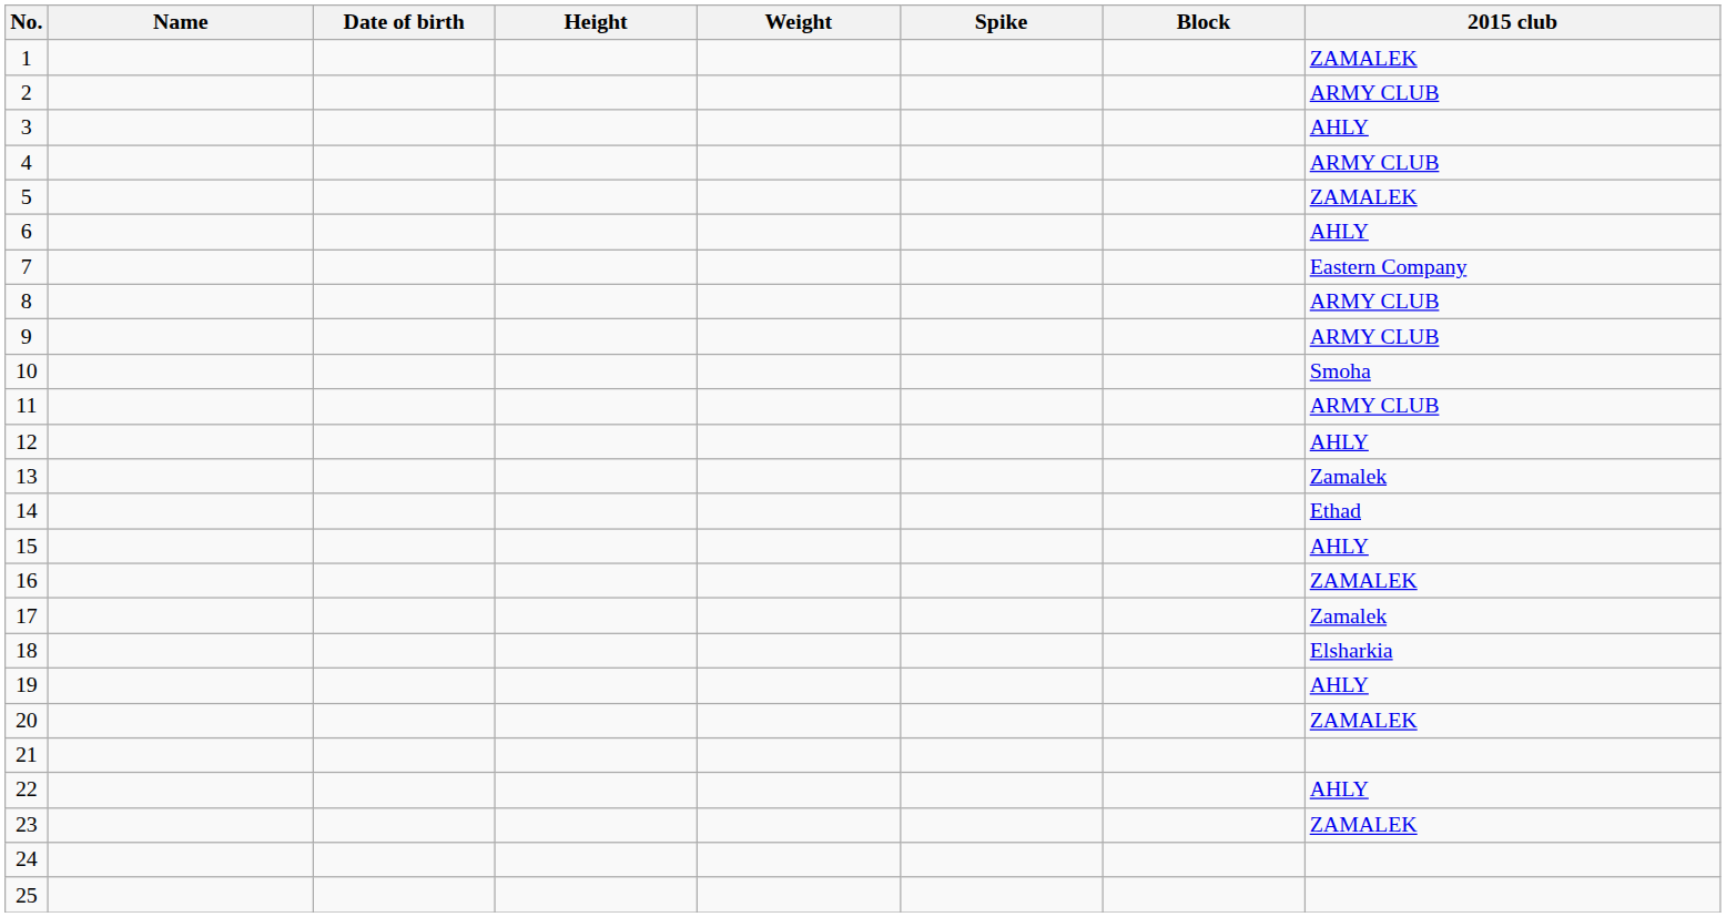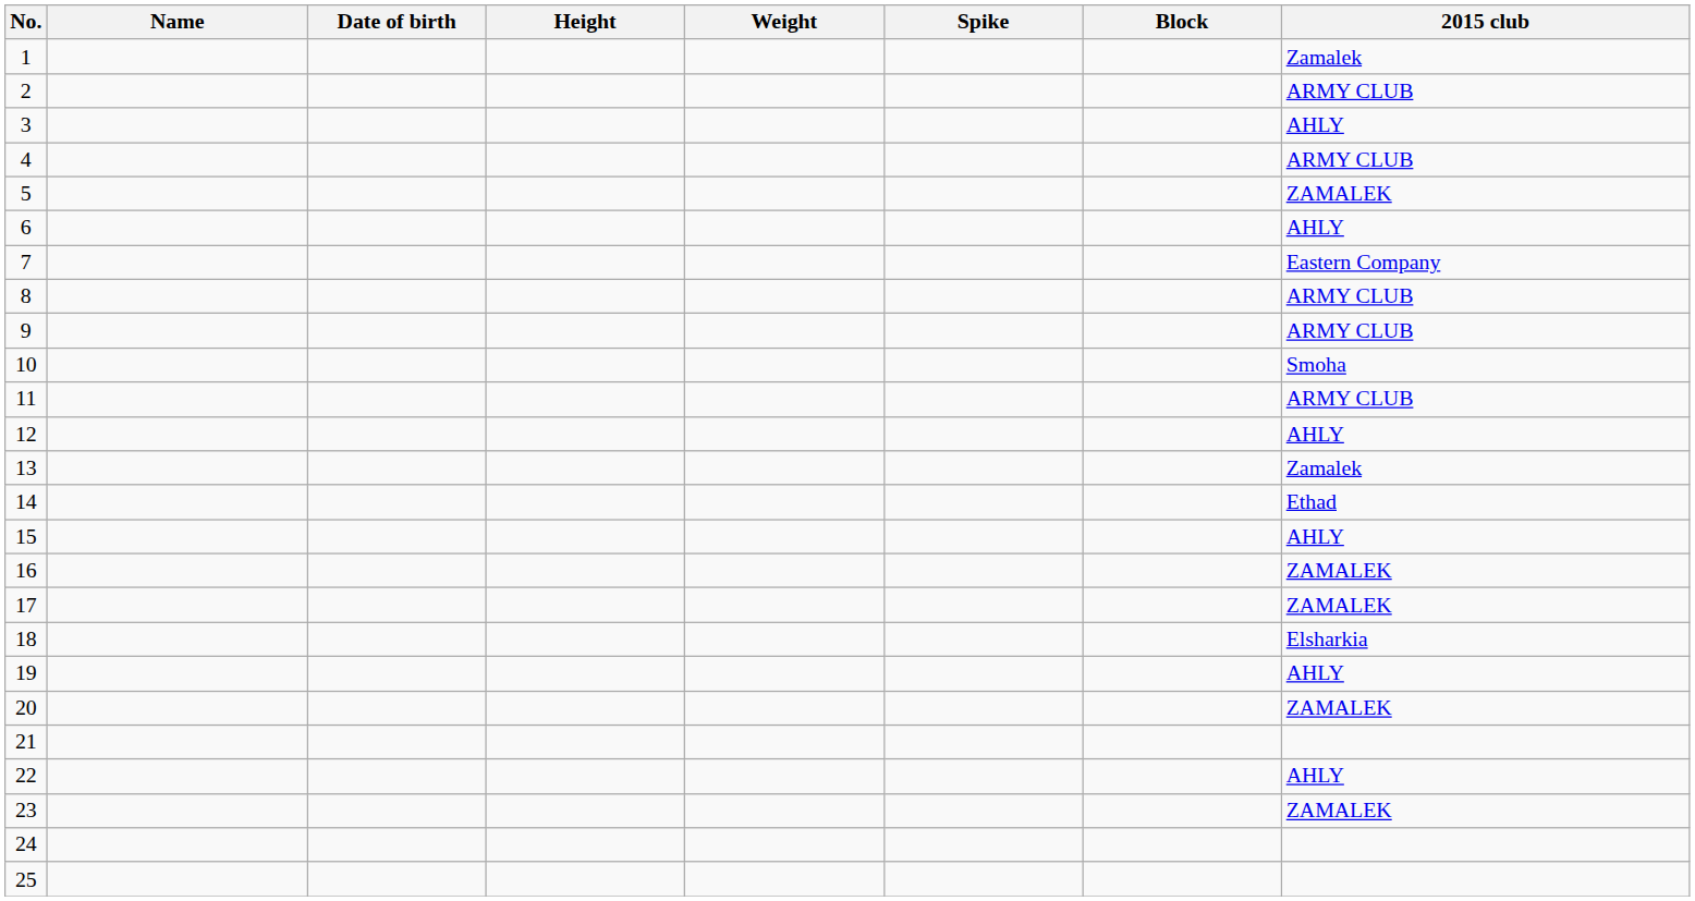1 | 2015 club: ZAMALEK -> Zamalek
17 | 2015 club: Zamalek -> ZAMALEK
